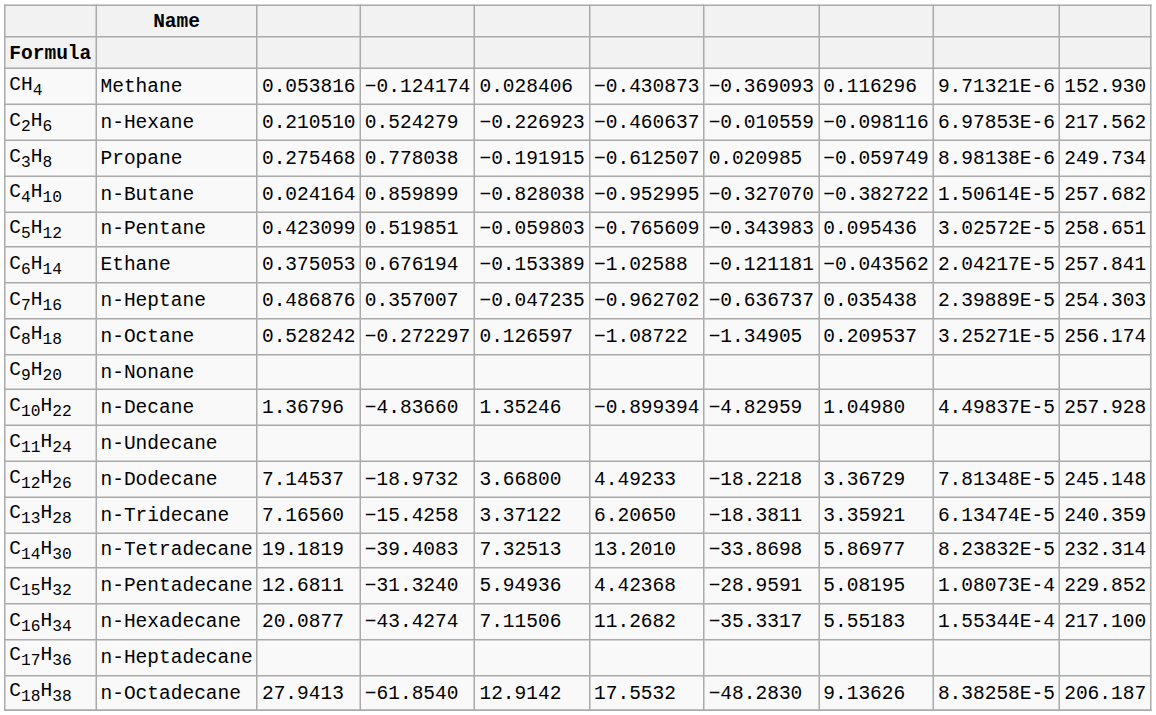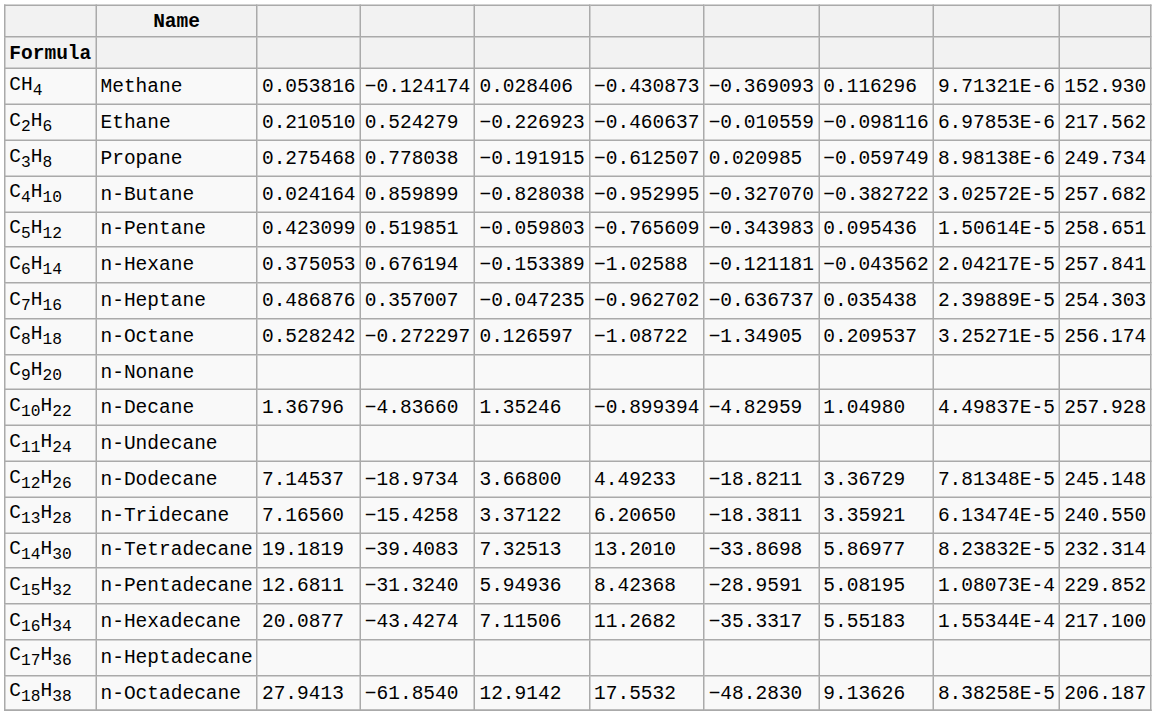C2H6 | Name: n-Hexane -> Ethane
C4H10 | column 9: 1.50614E-5 -> 3.02572E-5
C5H12 | column 9: 3.02572E-5 -> 1.50614E-5
C6H14 | Name: Ethane -> n-Hexane
C12H26 | column 4: −18.9732 -> −18.9734
C12H26 | column 7: −18.2218 -> −18.8211
C13H28 | column 10: 240.359 -> 240.550
C15H32 | column 6: 4.42368 -> 8.42368
